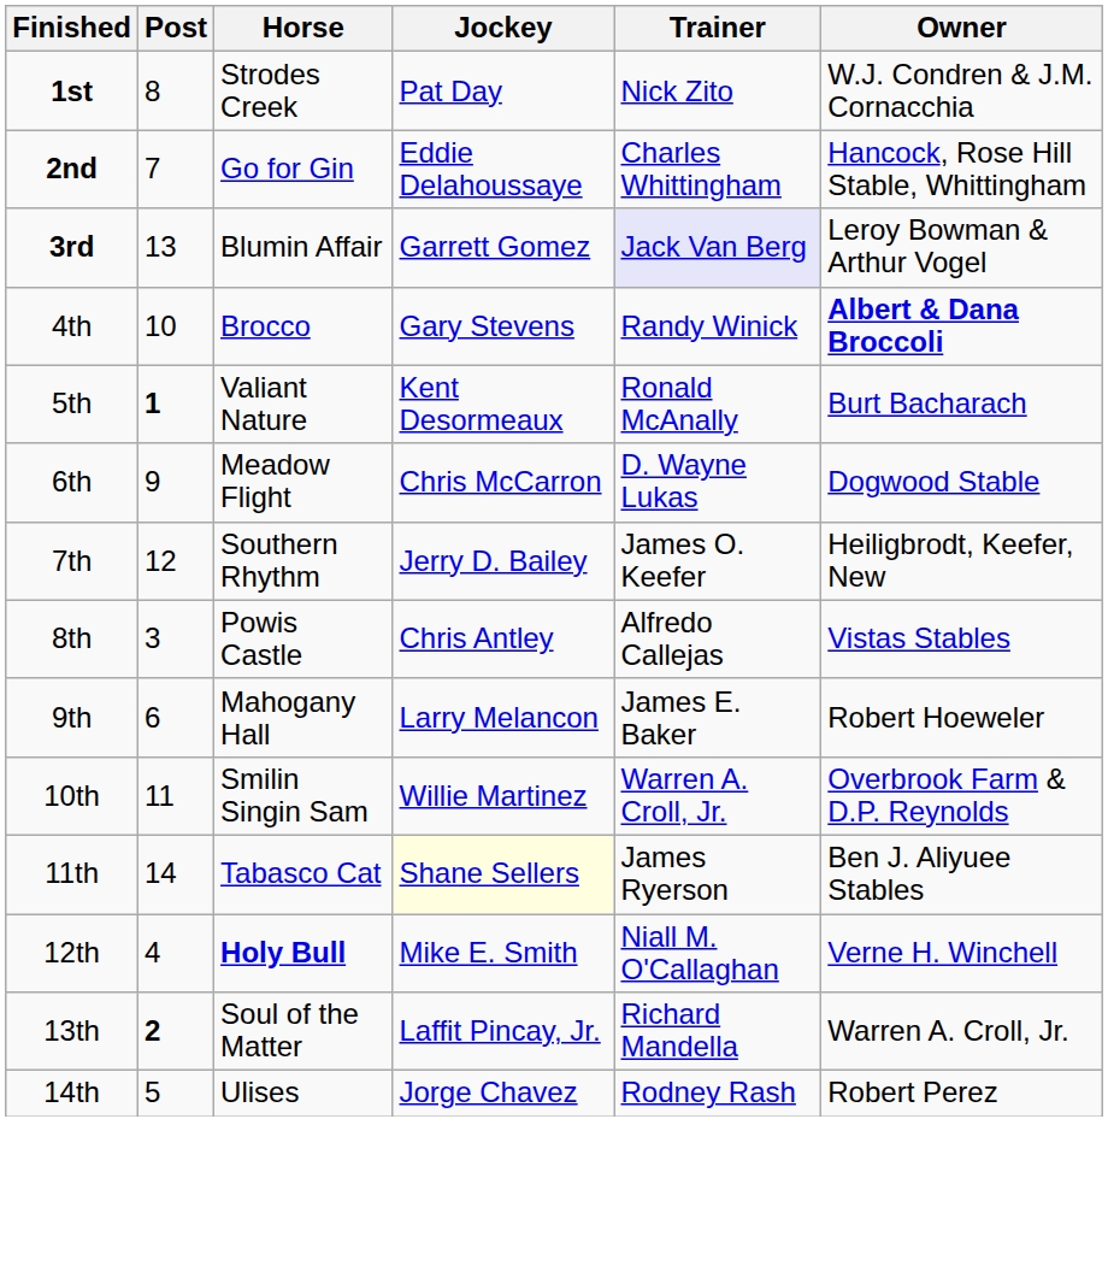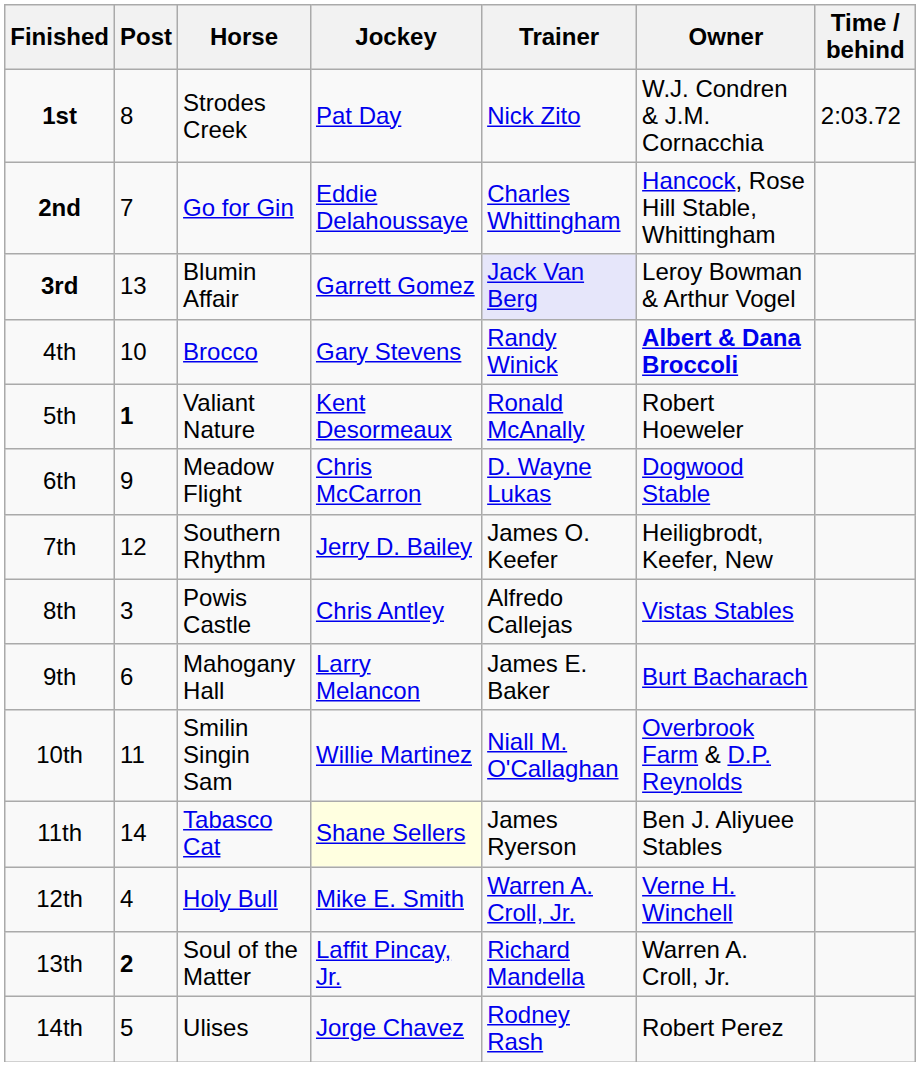+ column: Time / behind | 2:03.72
5th | Owner: Burt Bacharach -> Robert Hoeweler
9th | Owner: Robert Hoeweler -> Burt Bacharach
10th | Trainer: Warren A. Croll, Jr. -> Niall M. O'Callaghan
12th | Horse: bold -> normal
12th | Trainer: Niall M. O'Callaghan -> Warren A. Croll, Jr.
